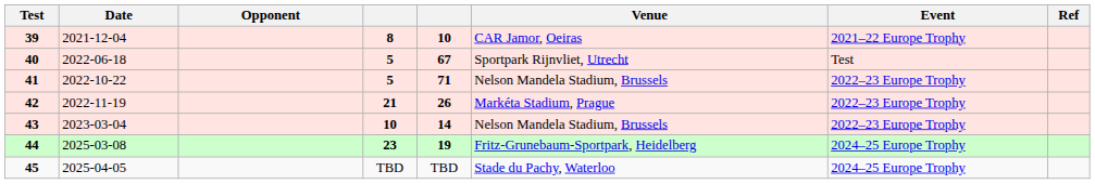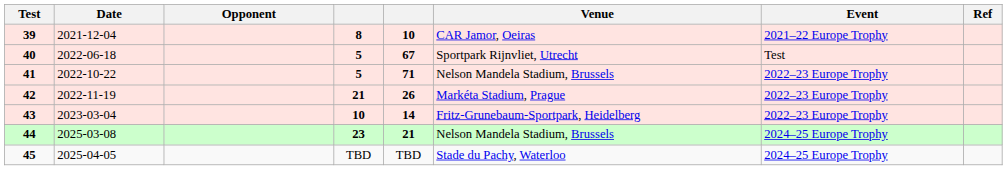43 | Venue: Nelson Mandela Stadium, Brussels -> Fritz-Grunebaum-Sportpark, Heidelberg
44 | column 5: 19 -> 21
44 | Venue: Fritz-Grunebaum-Sportpark, Heidelberg -> Nelson Mandela Stadium, Brussels
